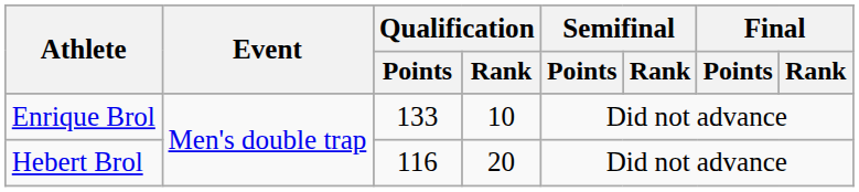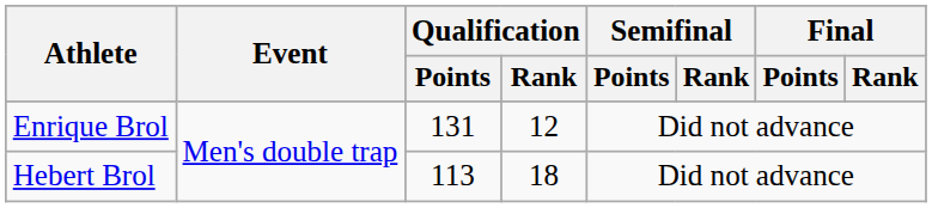Enrique Brol | Qualification / Points: 133 -> 131
Enrique Brol | Qualification / Rank: 10 -> 12
Hebert Brol | Qualification / Points: 116 -> 113
Hebert Brol | Qualification / Rank: 20 -> 18
